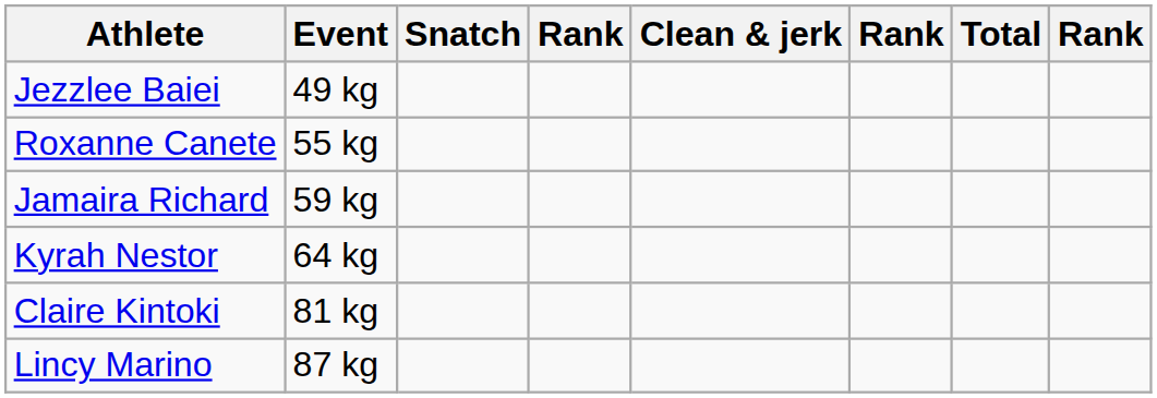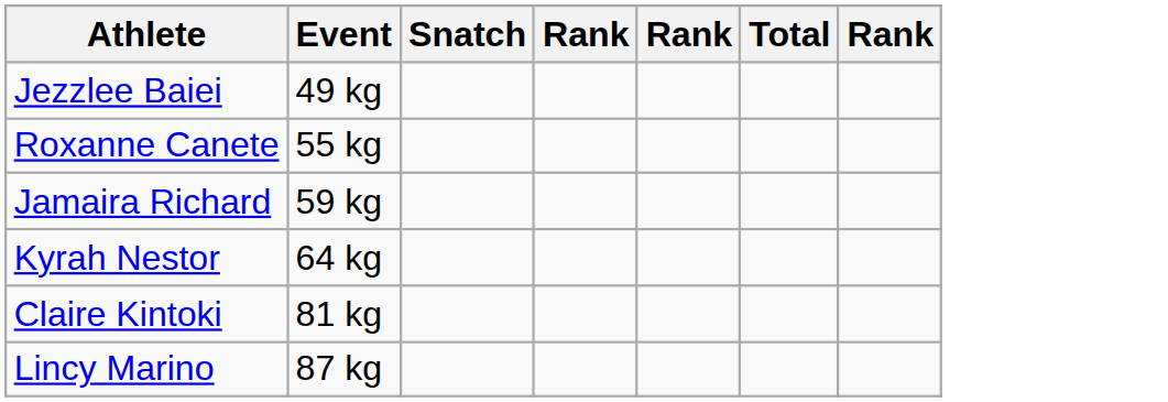- column: Clean & jerk
